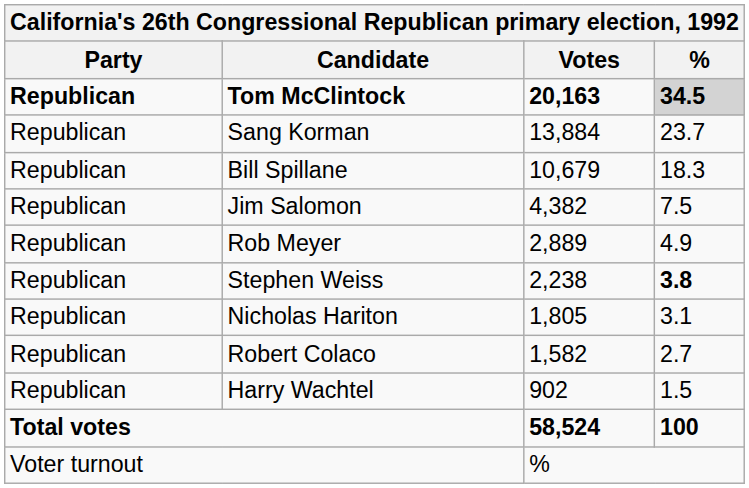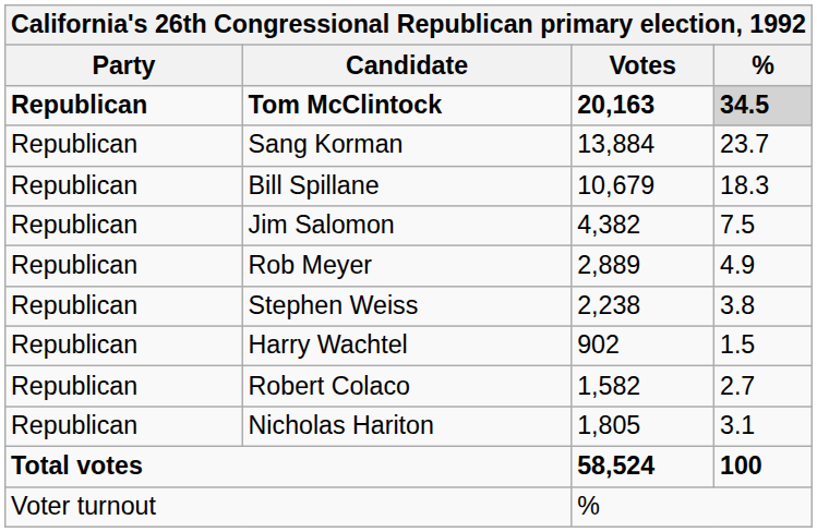Stephen Weiss | %: bold -> normal
rows swapped: Nicholas Hariton <-> Harry Wachtel
